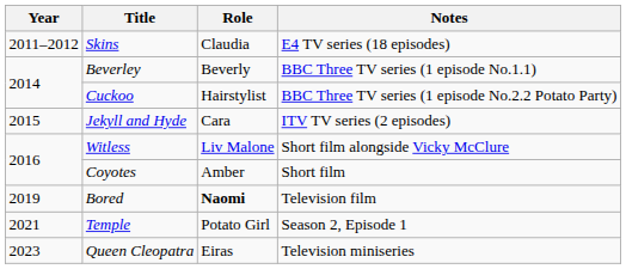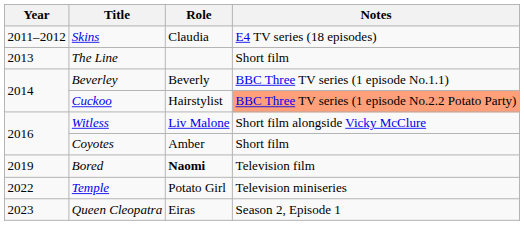+ row: 2013 | The Line | Short film
Cuckoo | Notes: no background -> lightsalmon background
- row: 2015 | Jekyll and Hyde | Cara | ITV TV series (2 episodes)
Temple | Year: 2021 -> 2022
Temple | Notes: Season 2, Episode 1 -> Television miniseries
Queen Cleopatra | Notes: Television miniseries -> Season 2, Episode 1
